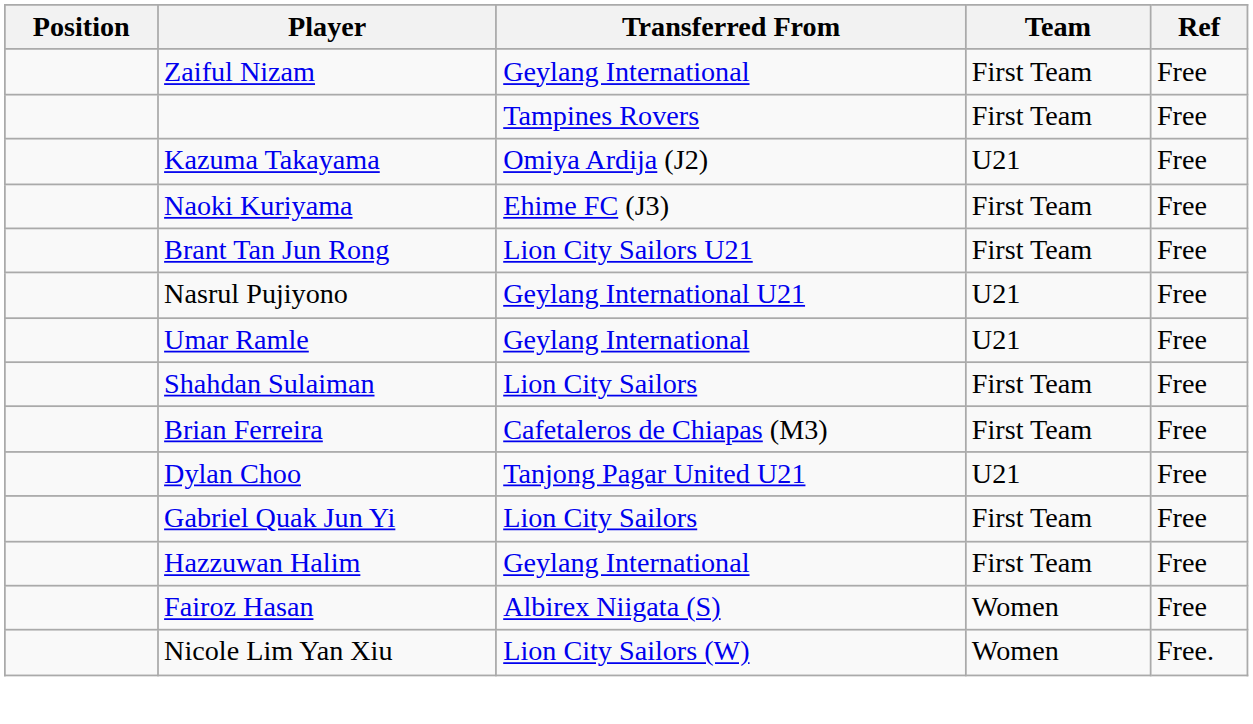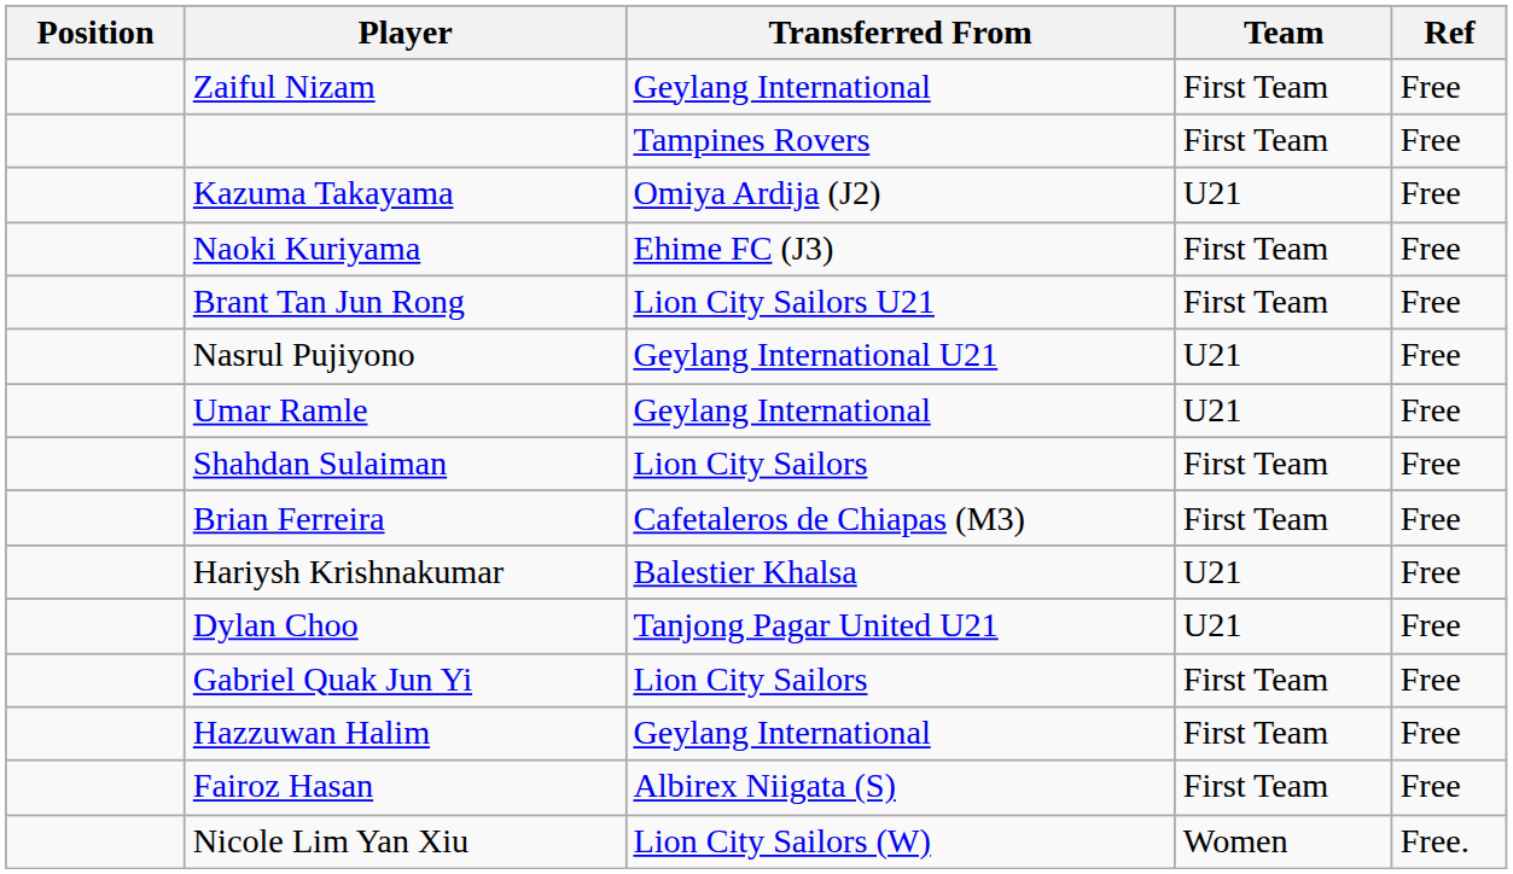+ row: Hariysh Krishnakumar | Balestier Khalsa | U21 | Free
Fairoz Hasan | Team: Women -> First Team
